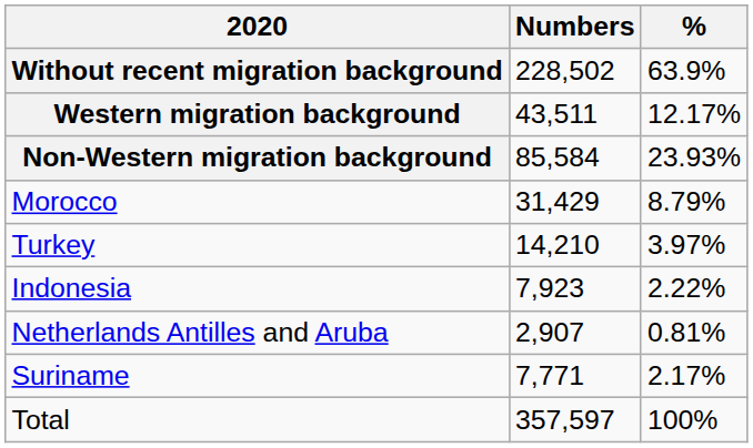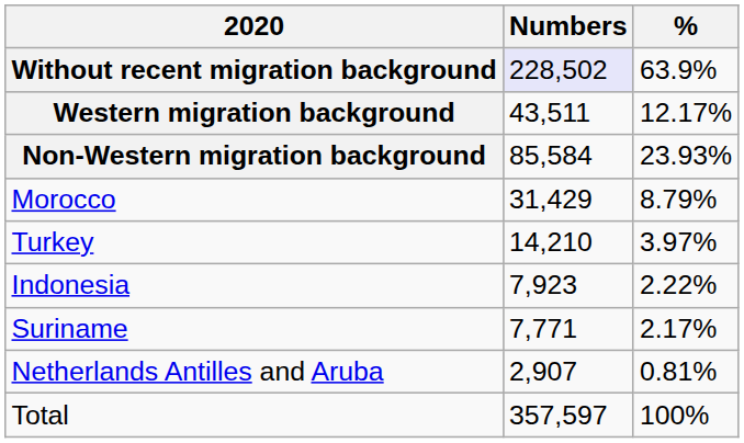Without recent migration background | Numbers: no background -> lavender background
rows swapped: Suriname <-> Netherlands Antilles and Aruba
